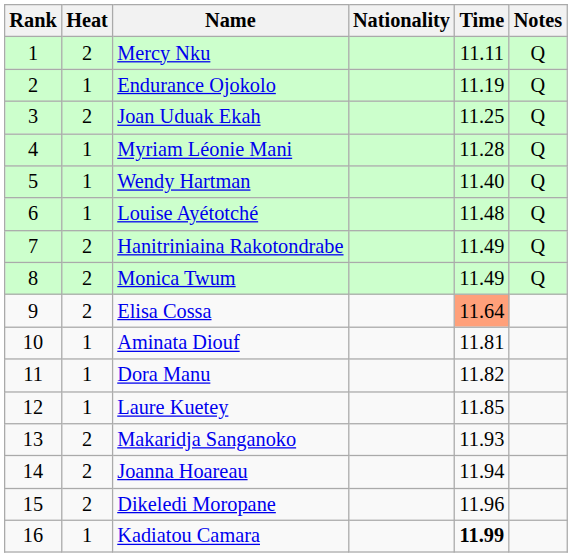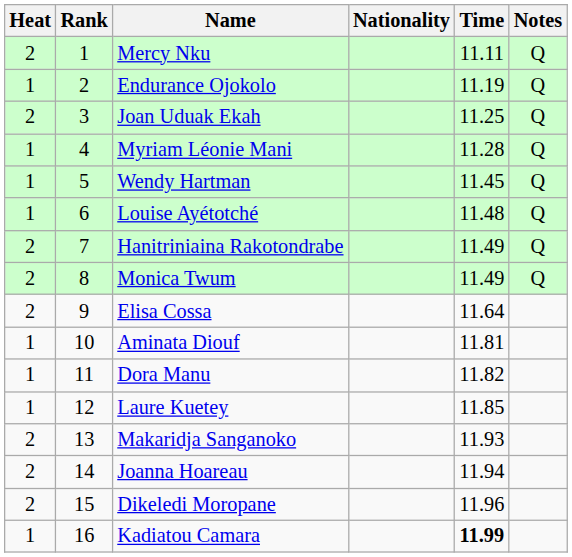columns swapped: Rank <-> Heat
Wendy Hartman | Time: 11.40 -> 11.45
Elisa Cossa | Time: lightsalmon background -> no background
